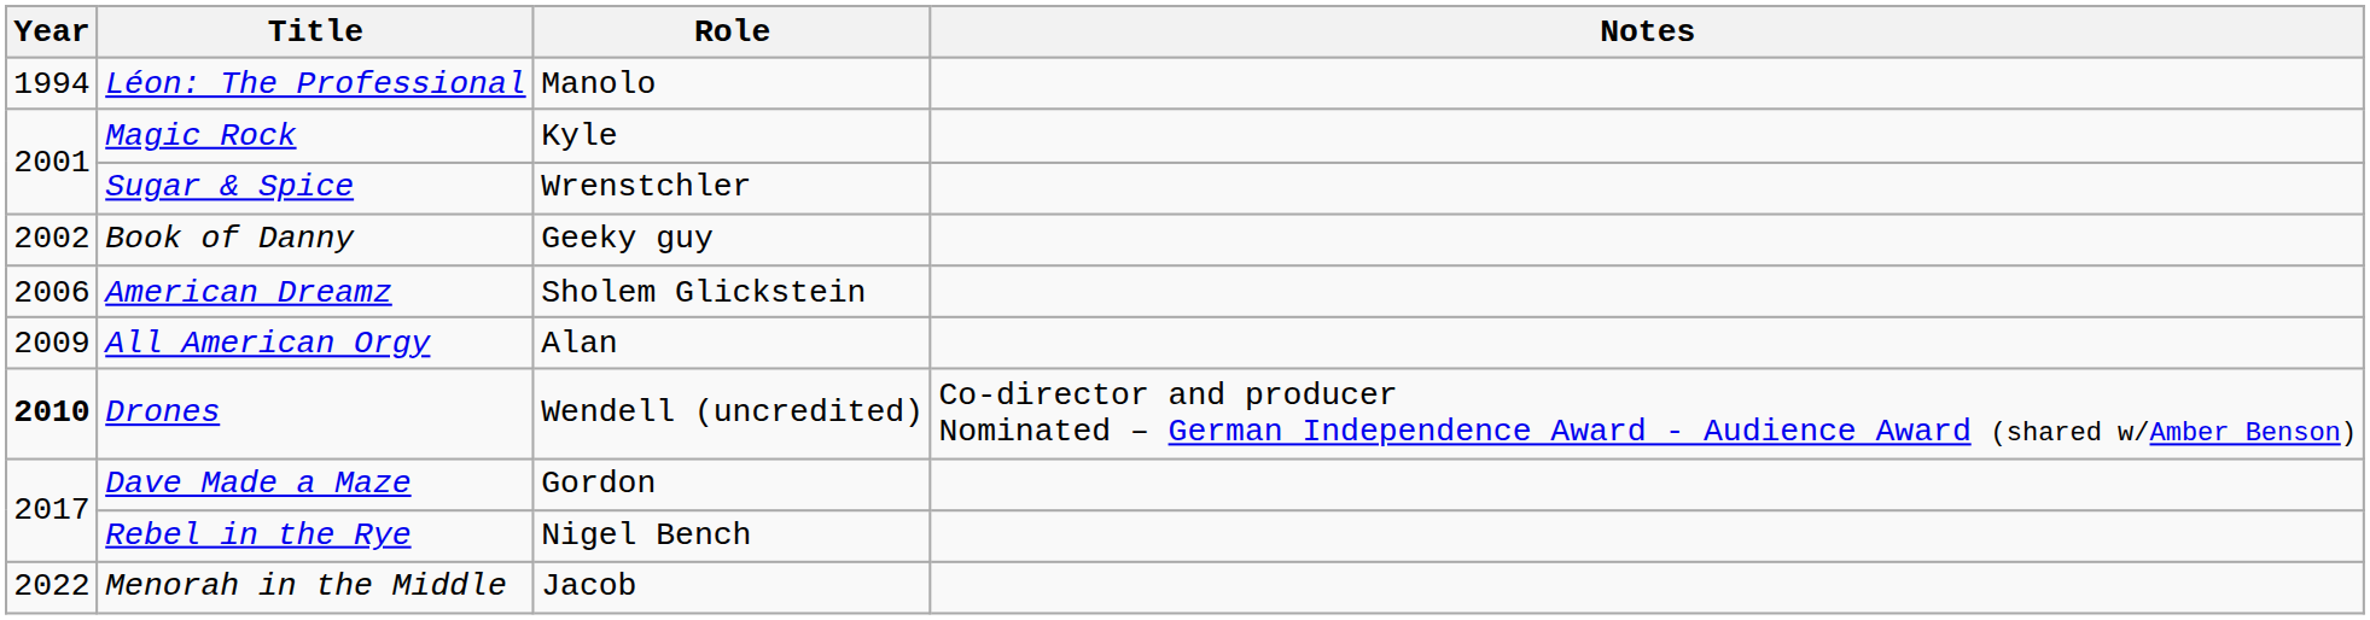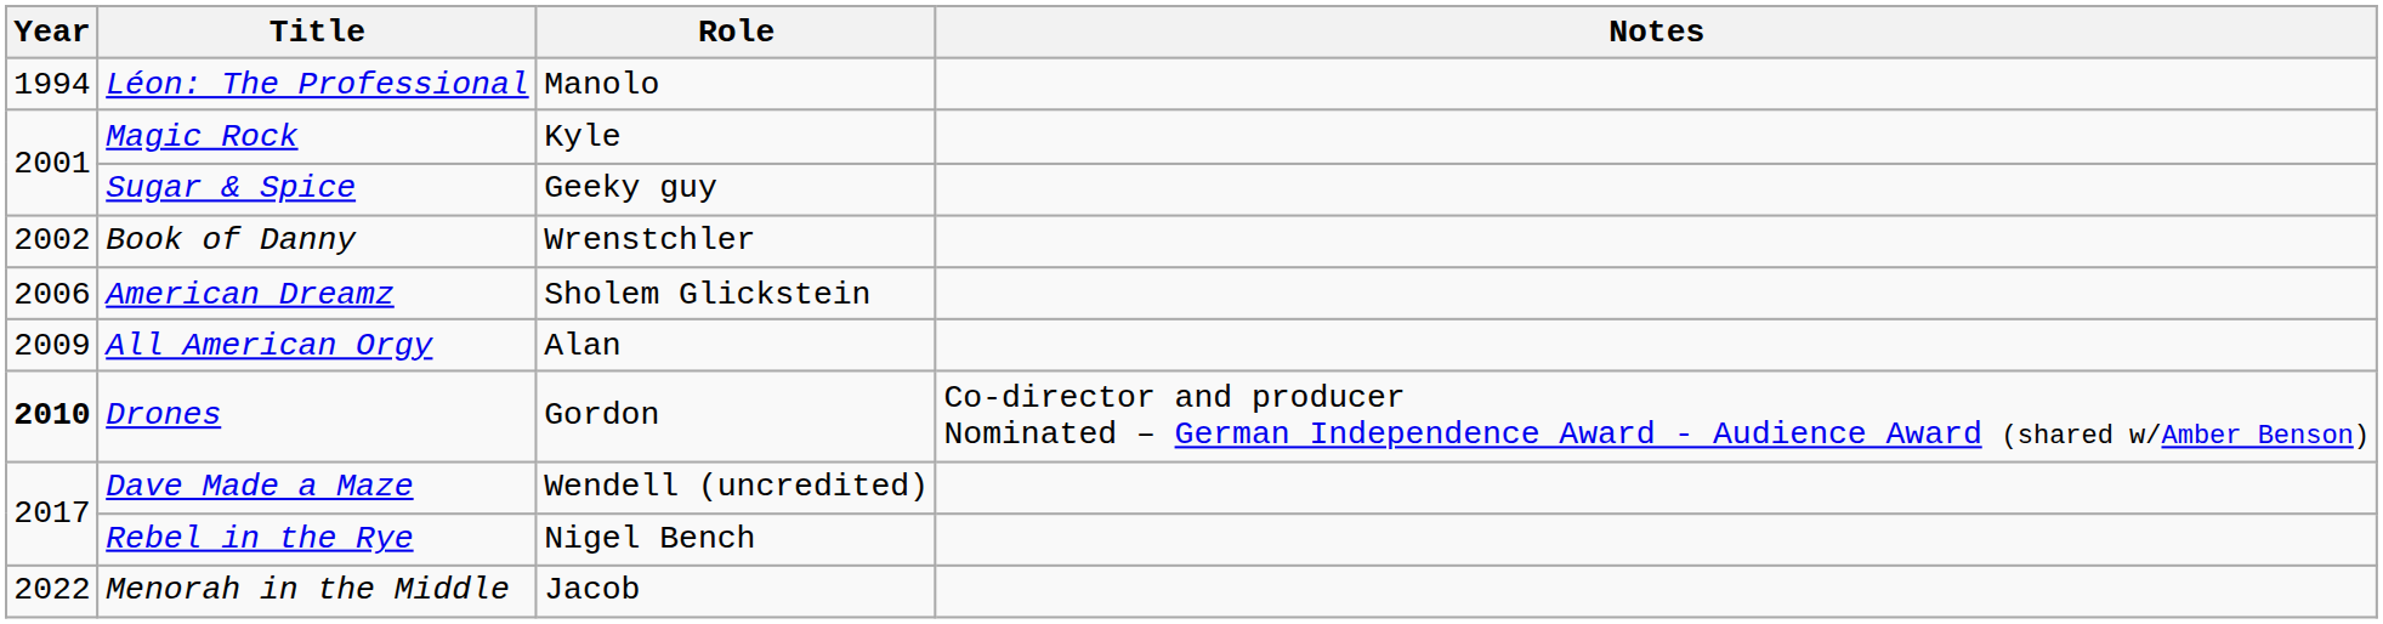Sugar & Spice | Role: Wrenstchler -> Geeky guy
Book of Danny | Role: Geeky guy -> Wrenstchler
Drones | Role: Wendell (uncredited) -> Gordon
Dave Made a Maze | Role: Gordon -> Wendell (uncredited)
